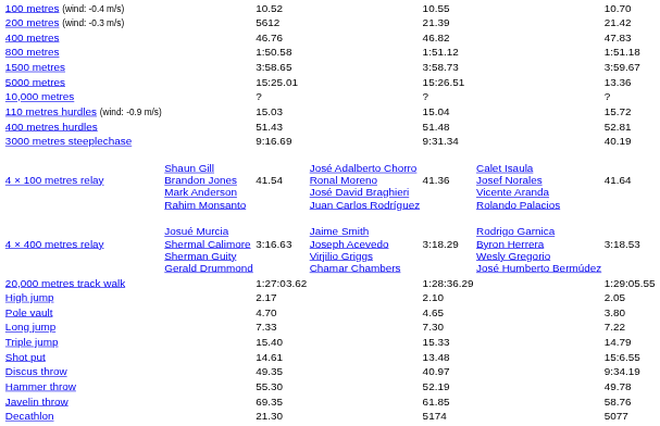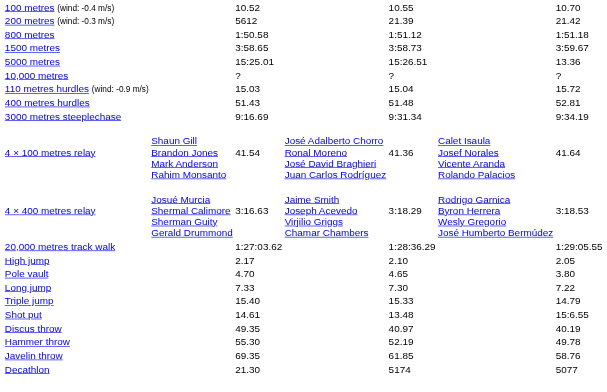- row: 400 metres | 46.76 | 46.82 | 47.83
3000 metres steeplechase | column 7: 40.19 -> 9:34.19
Discus throw | column 7: 9:34.19 -> 40.19
